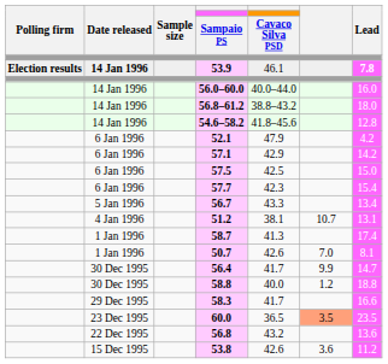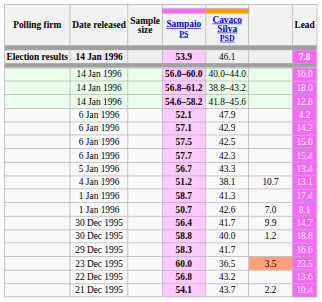+ row: 21 Dec 1995 | 54.1 | 43.7 | 2.2 | 10.4
- row: 15 Dec 1995 | 53.8 | 42.6 | 3.6 | 11.2
